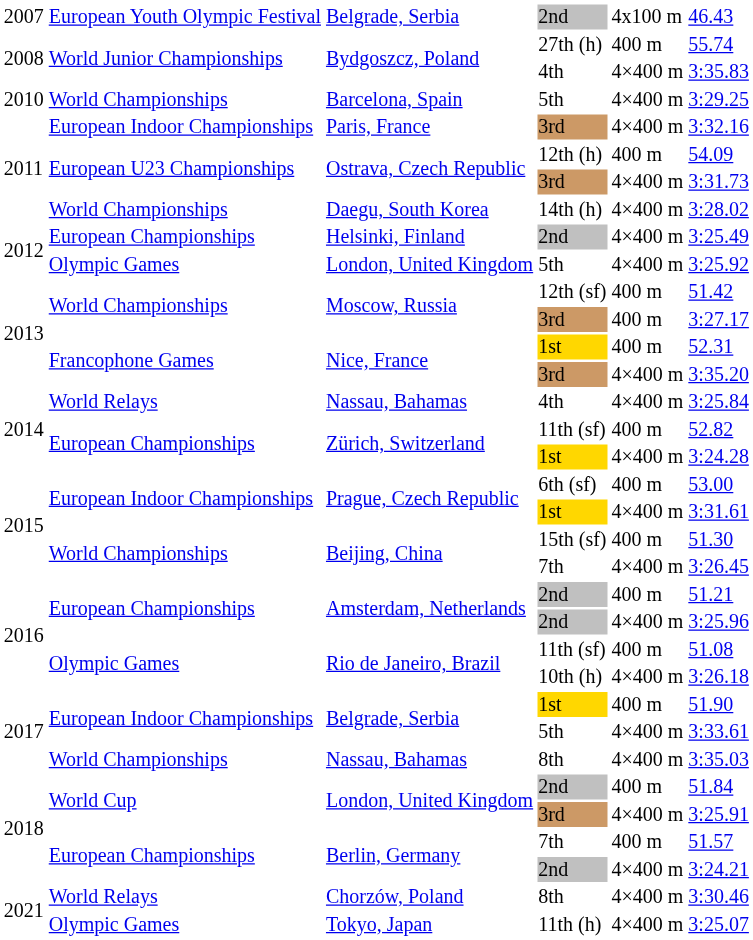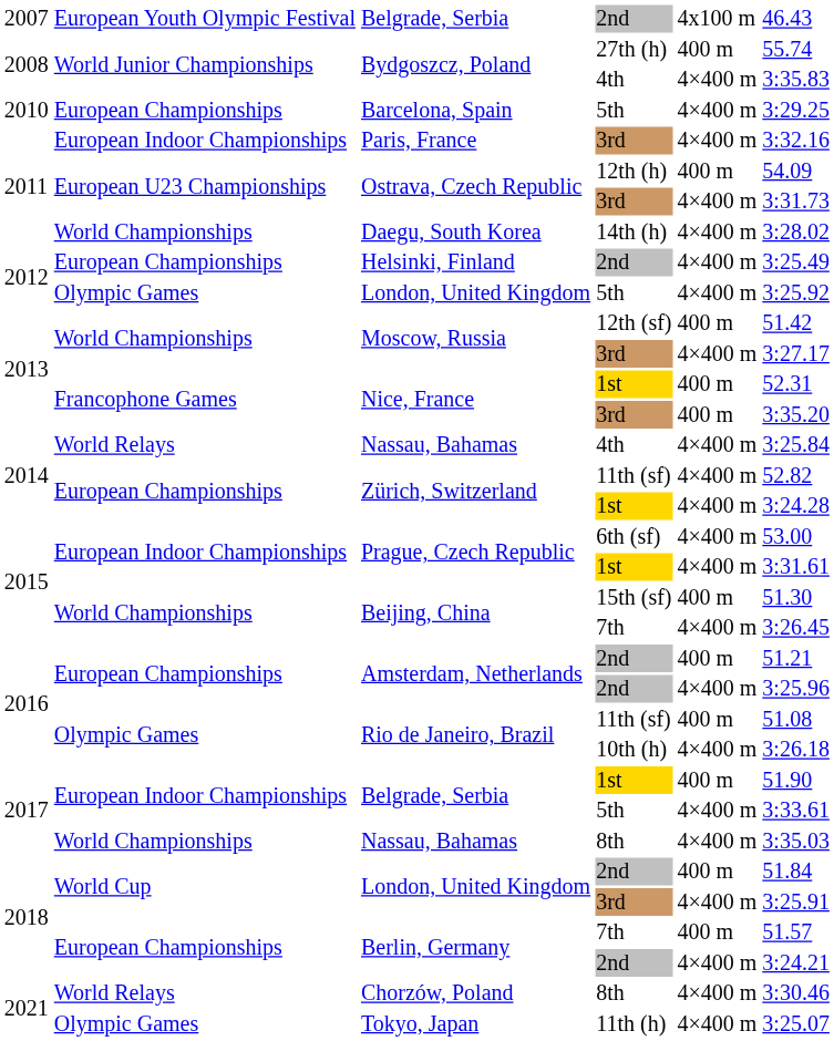Barcelona, Spain | column 2: World Championships -> European Championships
Moscow, Russia / 3rd | column 5: 400 m -> 4×400 m
Nice, France / 3rd | column 5: 4×400 m -> 400 m
Zürich, Switzerland / 11th (sf) | column 5: 400 m -> 4×400 m
Prague, Czech Republic / 6th (sf) | column 5: 400 m -> 4×400 m
